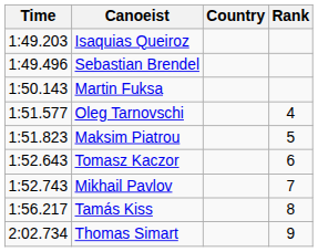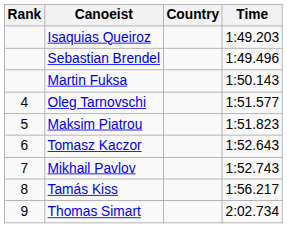columns swapped: Rank <-> Time
